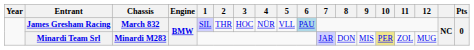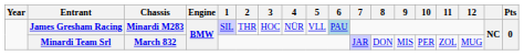James Gresham Racing | Chassis: March 832 -> Minardi M283
Minardi Team Srl | Chassis: Minardi M283 -> March 832
Minardi Team Srl | 10: khaki background -> no background
